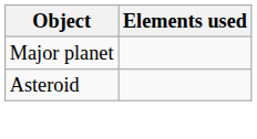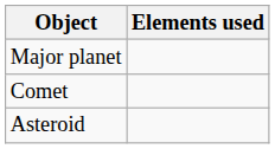+ row: Comet
